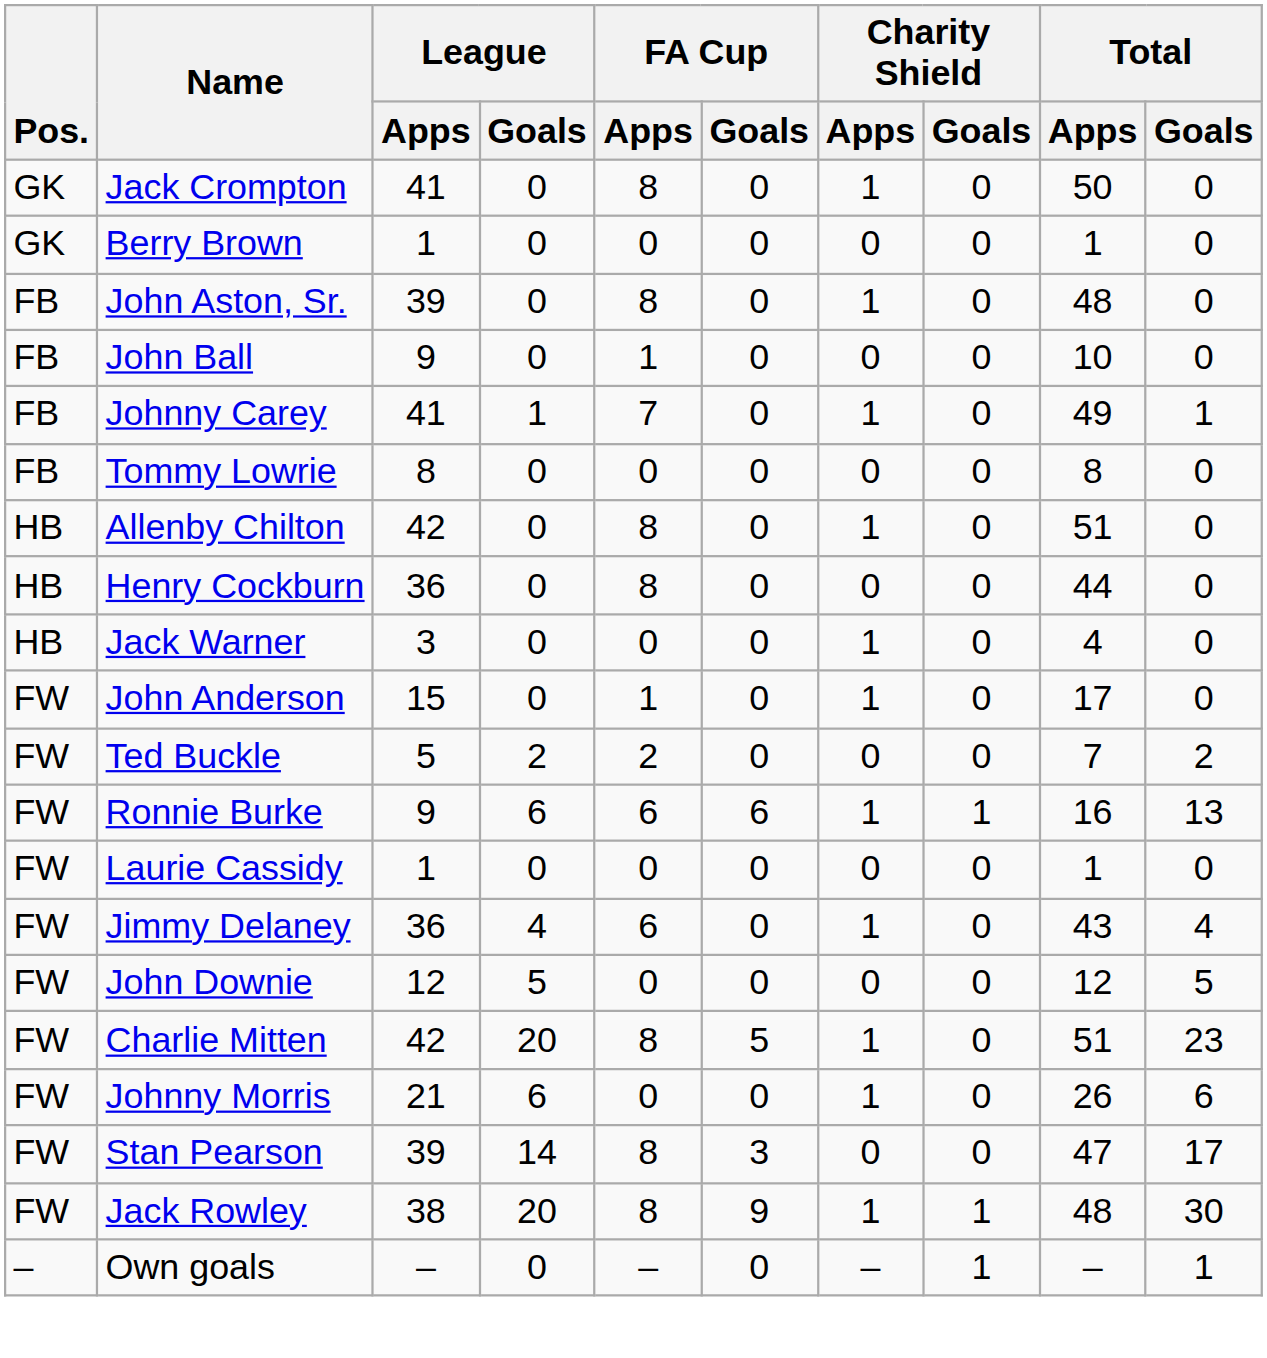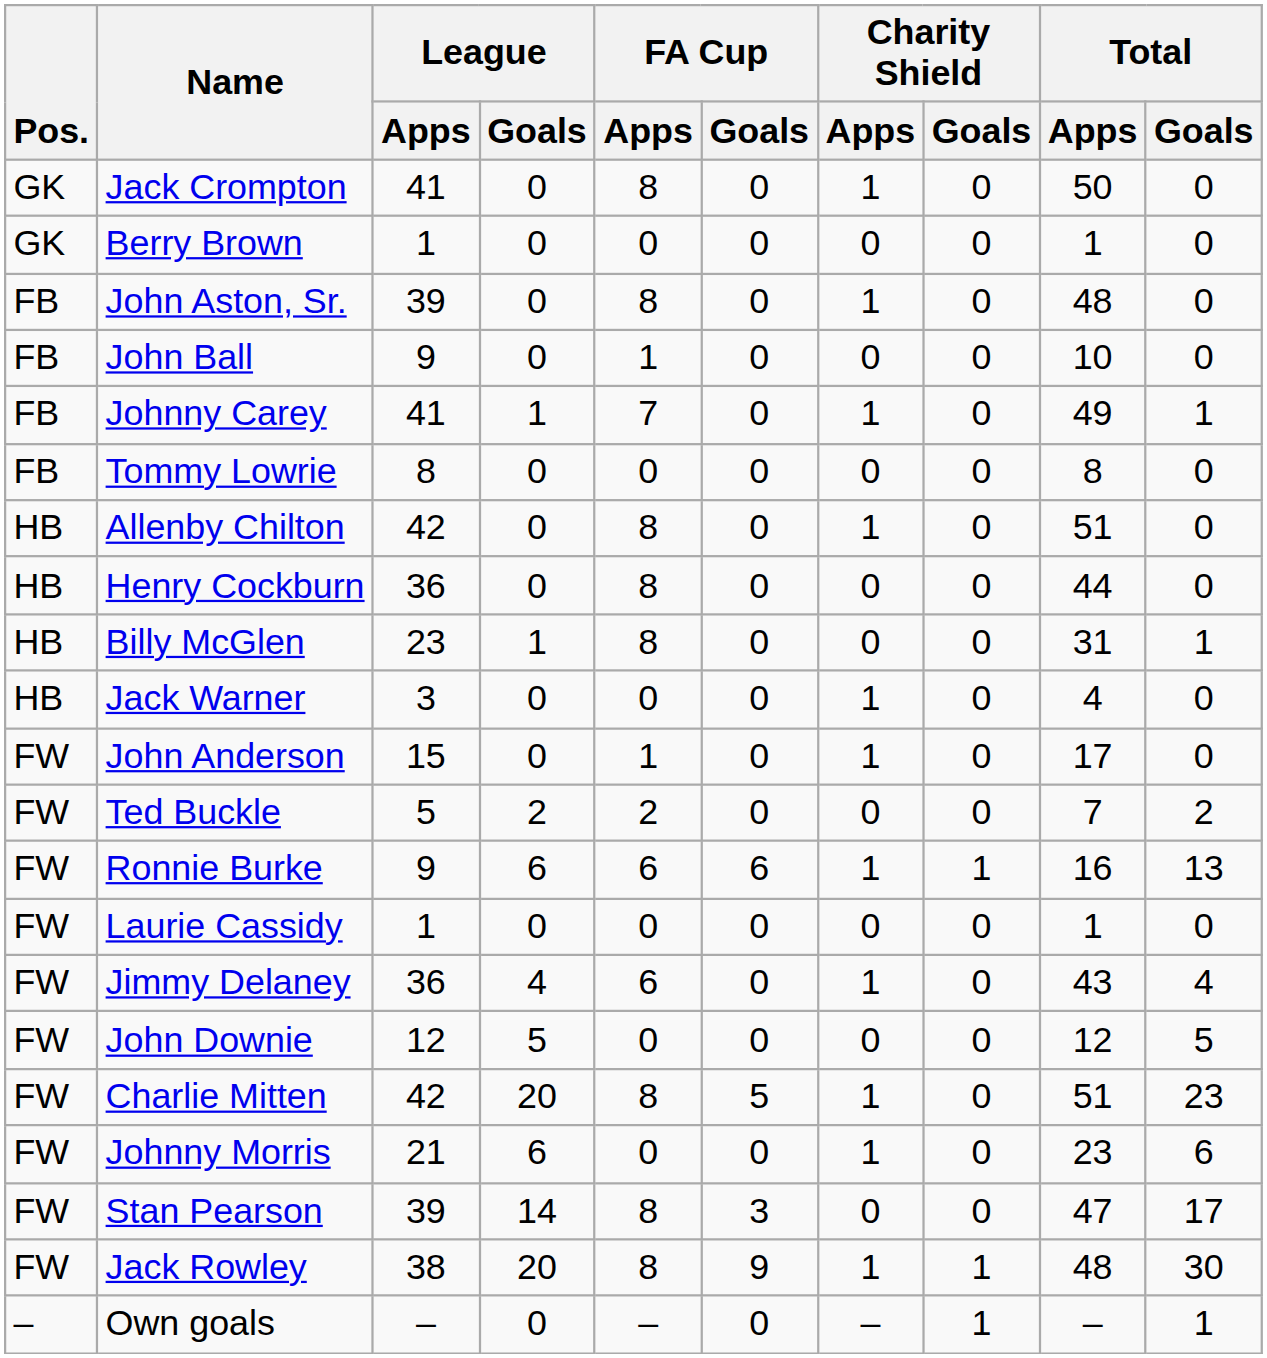+ row: HB | Billy McGlen | 23 | 1 | 8 | 0 | 0 | 0 | 31 | 1
Johnny Morris | Total / Apps: 26 -> 23
